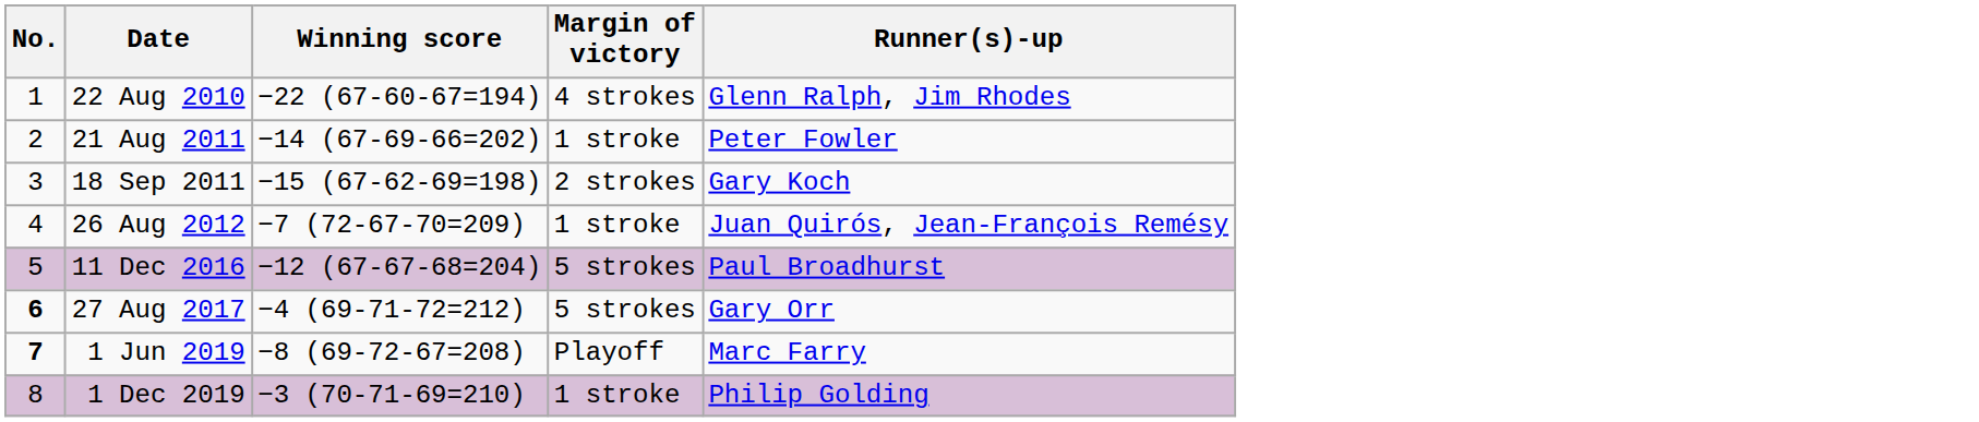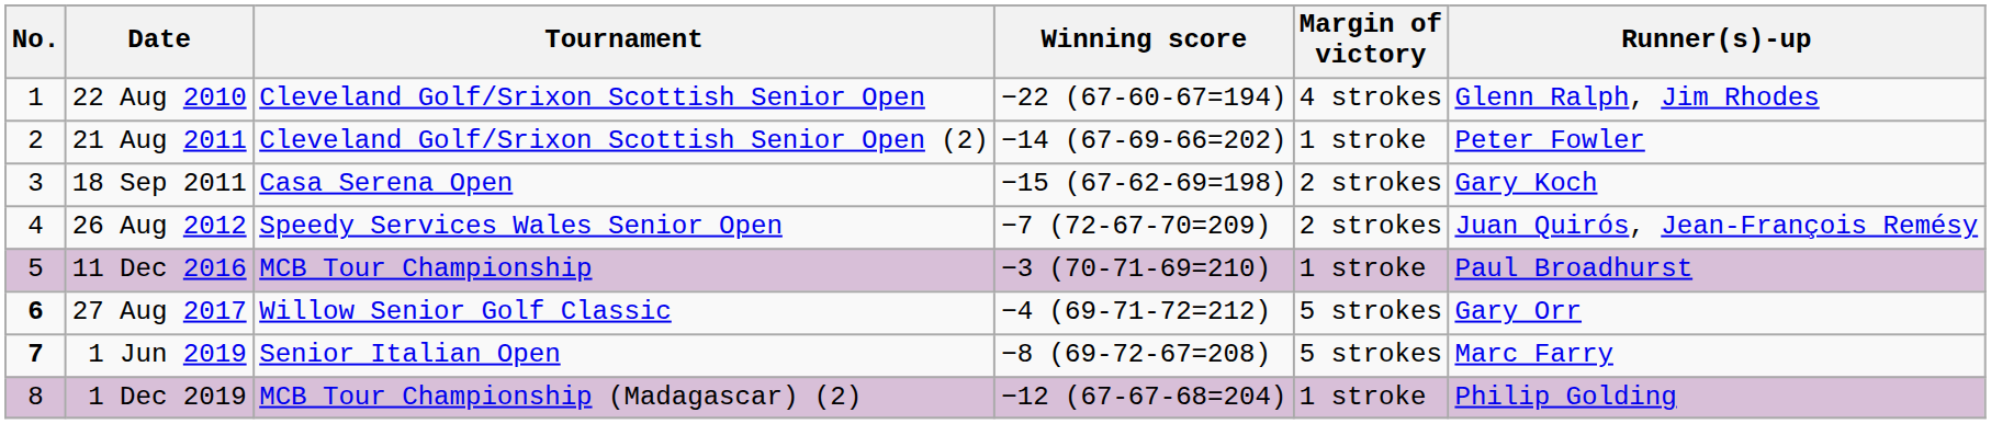+ column: Tournament | Cleveland Golf/Srixon Scottish Senior Open | Cleveland Golf/Srixon Scottish Senior Open (2) | Casa Serena Open | Speedy Services Wales Senior Open | MCB Tour Championship | Willow Senior Golf Classic | Senior Italian Open | MCB Tour Championship (Madagascar) (2)
26 Aug 2012 | Margin of victory: 1 stroke -> 2 strokes
11 Dec 2016 | Winning score: −12 (67-67-68=204) -> −3 (70-71-69=210)
11 Dec 2016 | Margin of victory: 5 strokes -> 1 stroke
1 Jun 2019 | Margin of victory: Playoff -> 5 strokes
1 Dec 2019 | Winning score: −3 (70-71-69=210) -> −12 (67-67-68=204)
